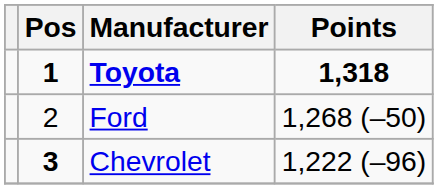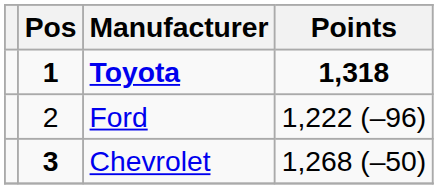Ford | Points: 1,268 (–50) -> 1,222 (–96)
Chevrolet | Points: 1,222 (–96) -> 1,268 (–50)
